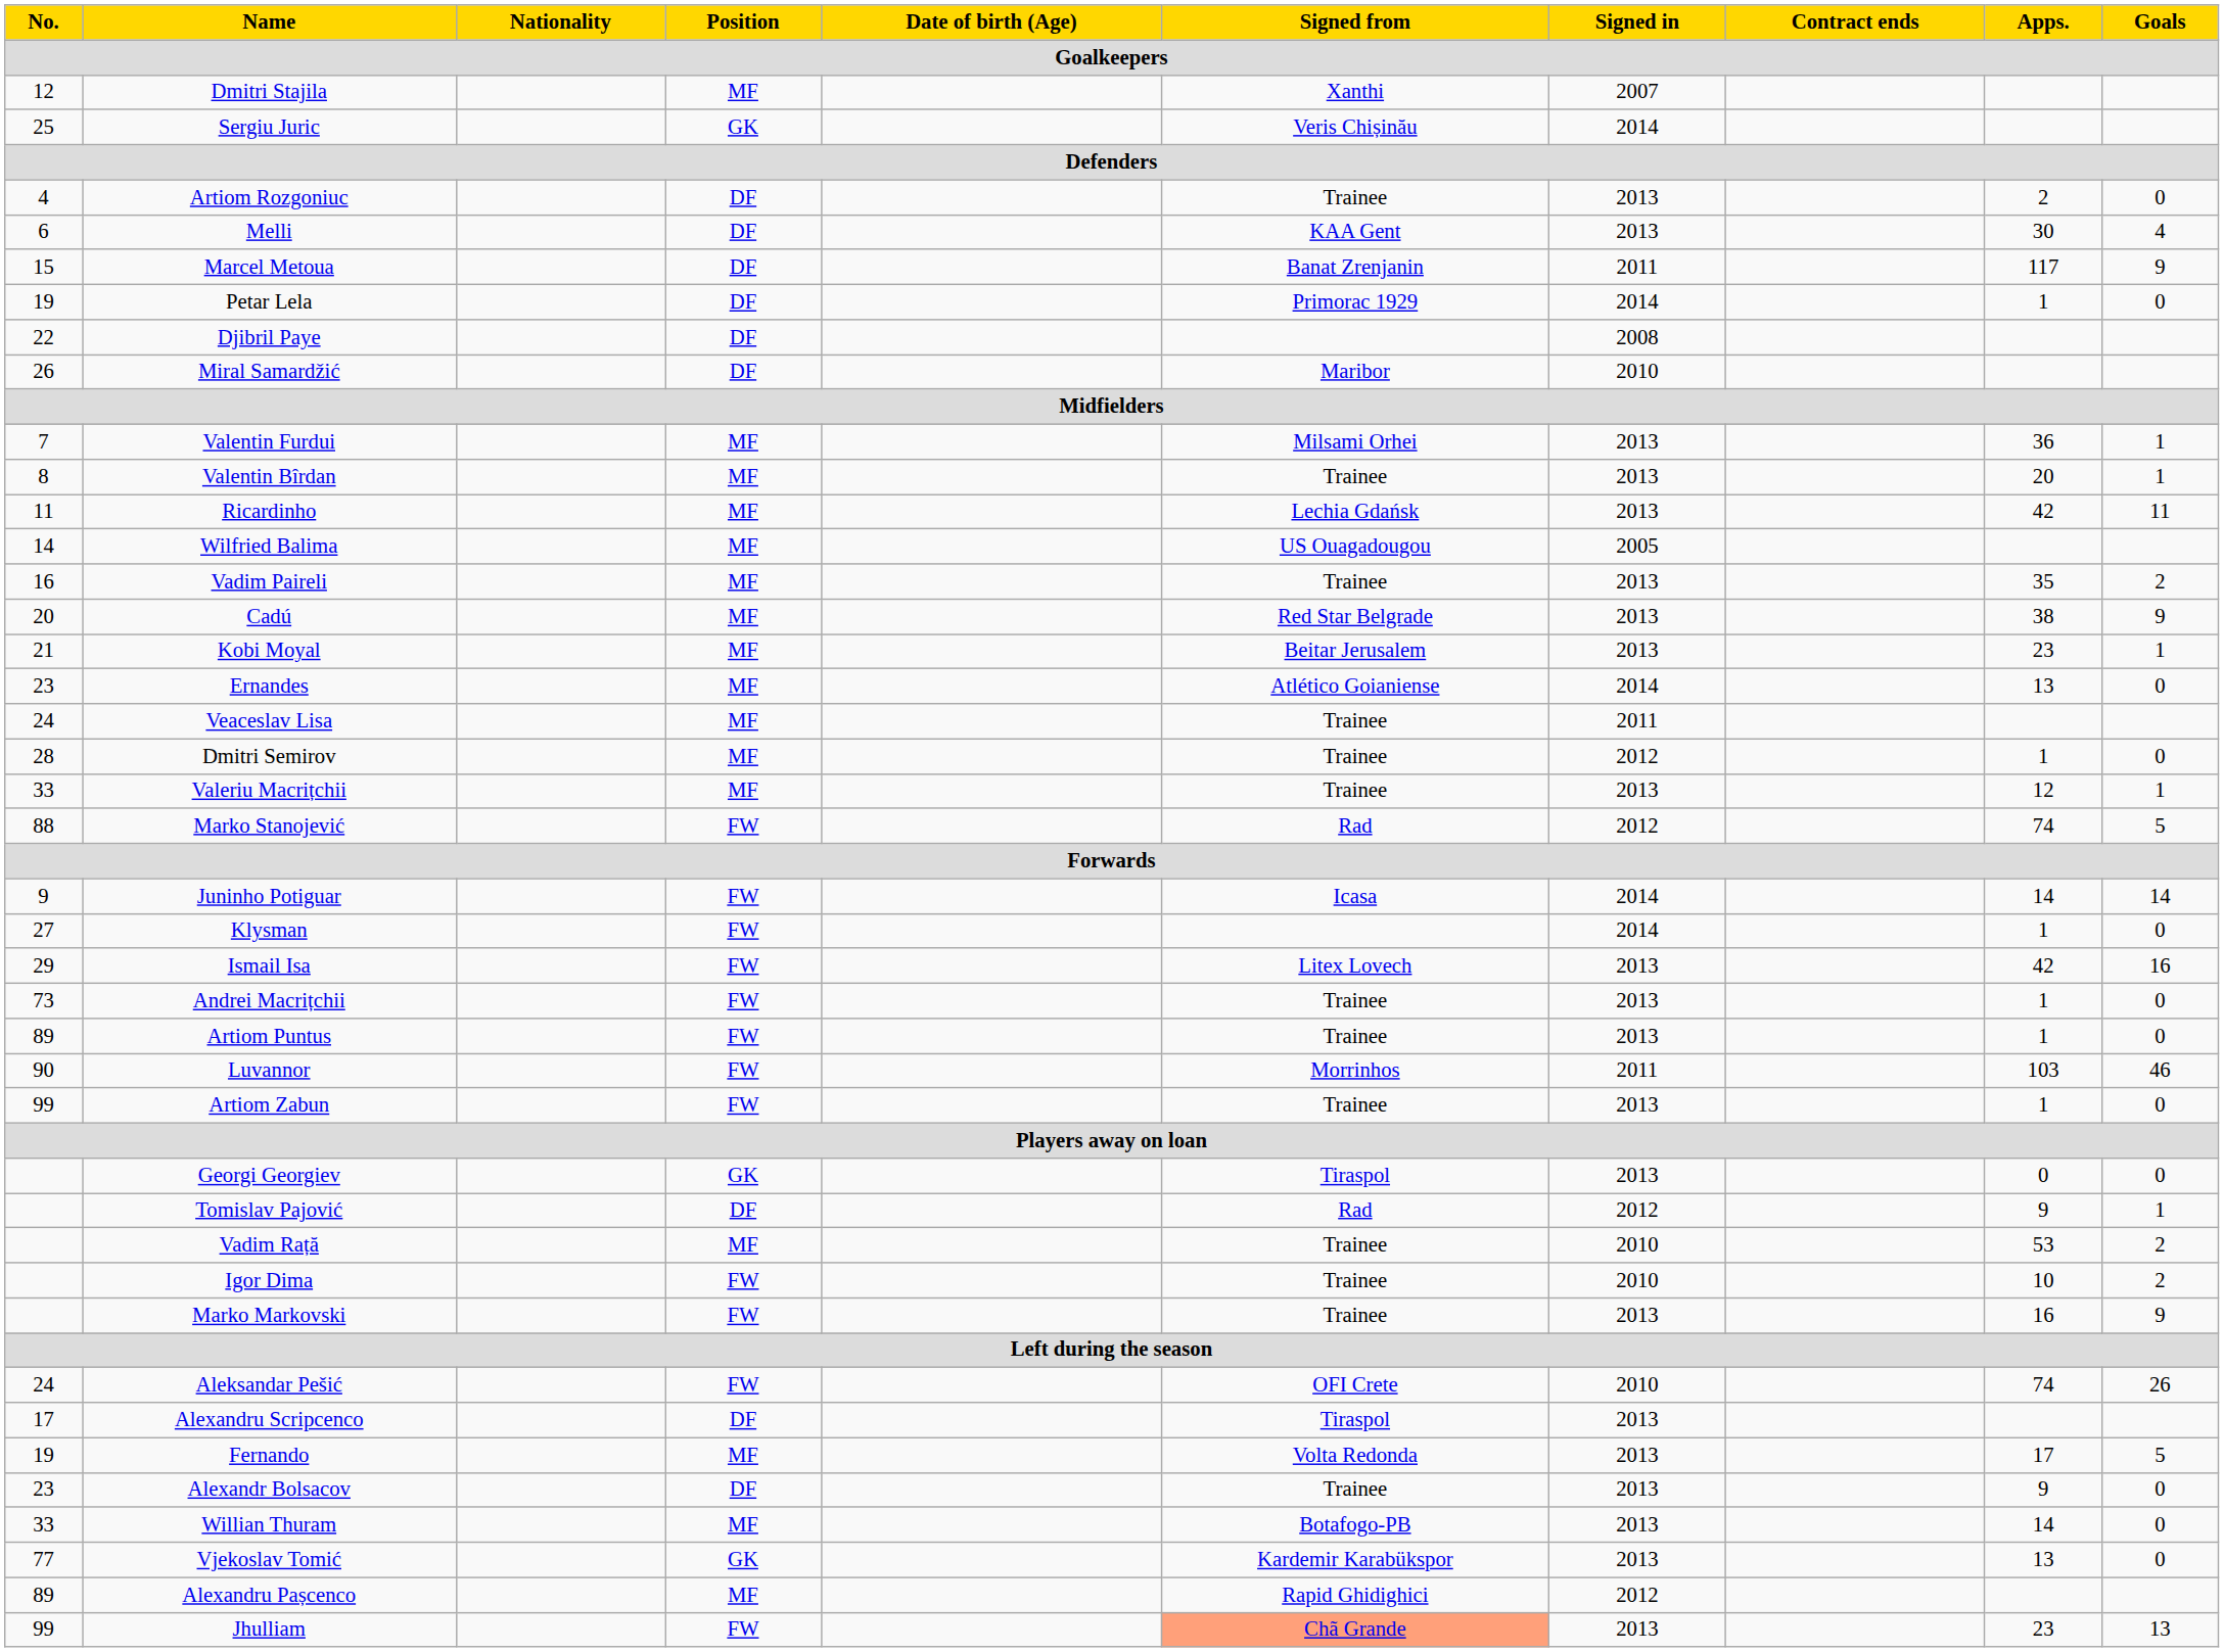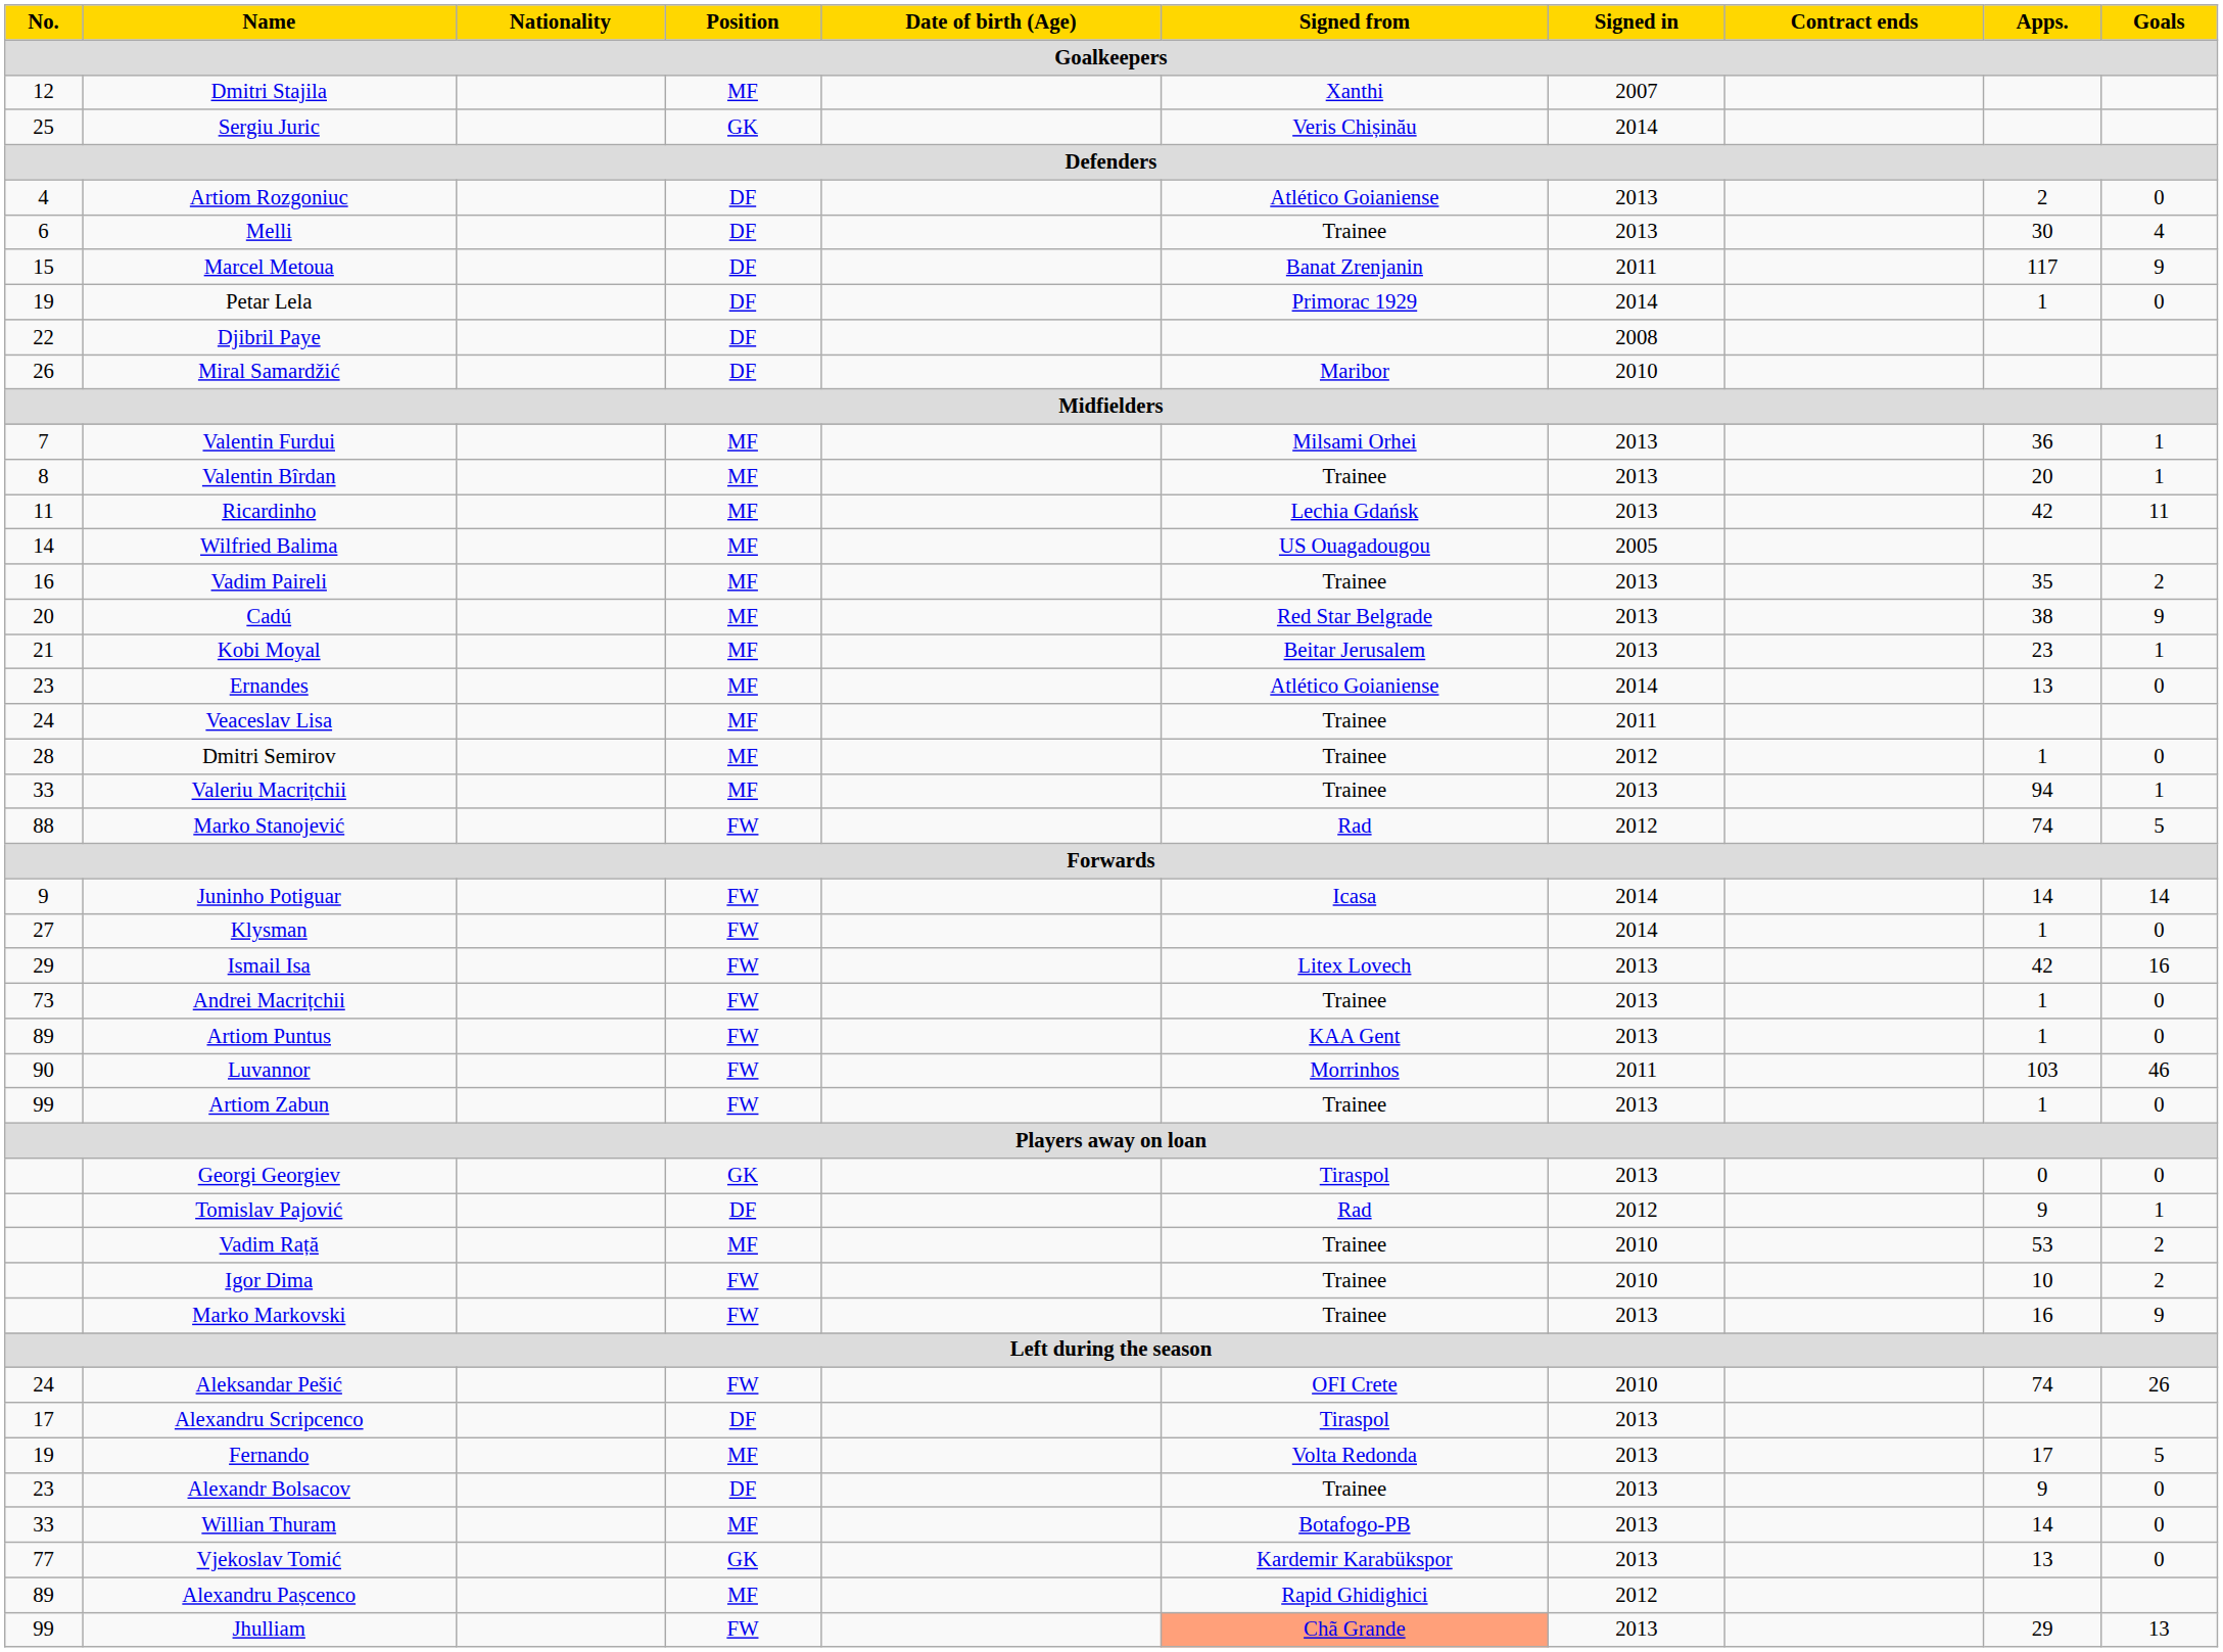Artiom Rozgoniuc | Signed from: Trainee -> Atlético Goianiense
Melli | Signed from: KAA Gent -> Trainee
Valeriu Macrițchii | Apps.: 12 -> 94
Artiom Puntus | Signed from: Trainee -> KAA Gent
Jhulliam | Apps.: 23 -> 29
